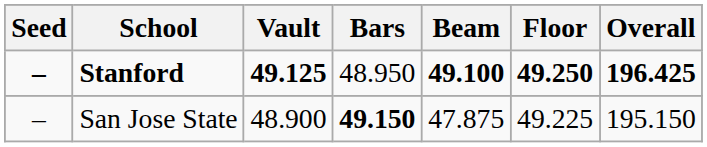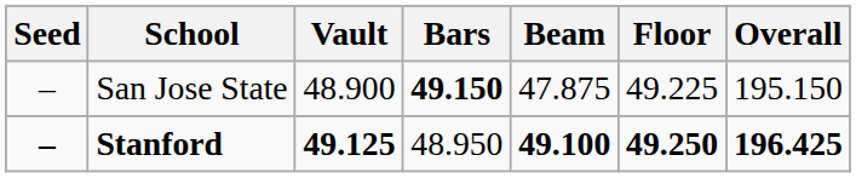rows swapped: Stanford <-> San Jose State
